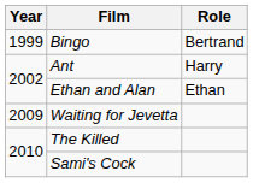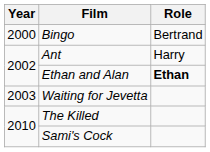Bingo | Year: 1999 -> 2000
Ethan and Alan | Role: normal -> bold
Waiting for Jevetta | Year: 2009 -> 2003
